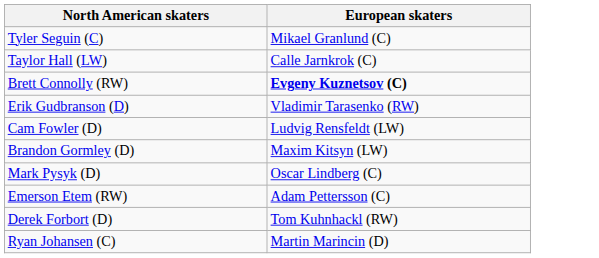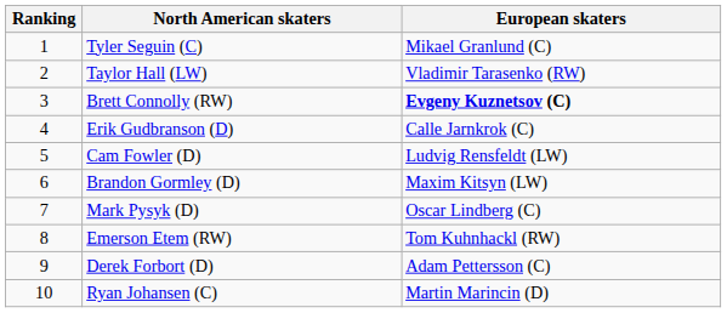+ column: Ranking | 1 | 2 | 3 | 4 | 5 | 6 | 7 | 8 | 9 | 10
Taylor Hall (LW) | European skaters: Calle Jarnkrok (C) -> Vladimir Tarasenko (RW)
Erik Gudbranson (D) | European skaters: Vladimir Tarasenko (RW) -> Calle Jarnkrok (C)
Emerson Etem (RW) | European skaters: Adam Pettersson (C) -> Tom Kuhnhackl (RW)
Derek Forbort (D) | European skaters: Tom Kuhnhackl (RW) -> Adam Pettersson (C)
